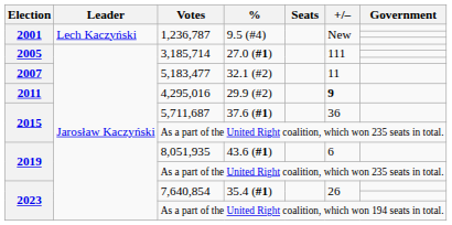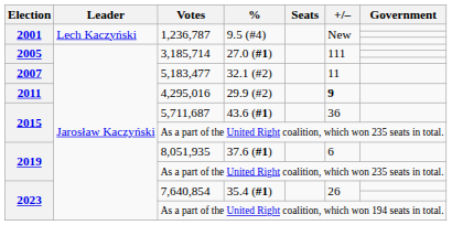5,711,687 | %: 37.6 (#1) -> 43.6 (#1)
8,051,935 | %: 43.6 (#1) -> 37.6 (#1)
